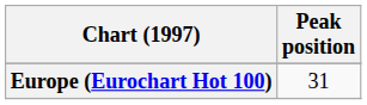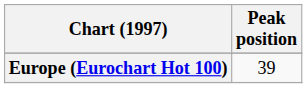Europe (Eurochart Hot 100) | Peak position: 31 -> 39
